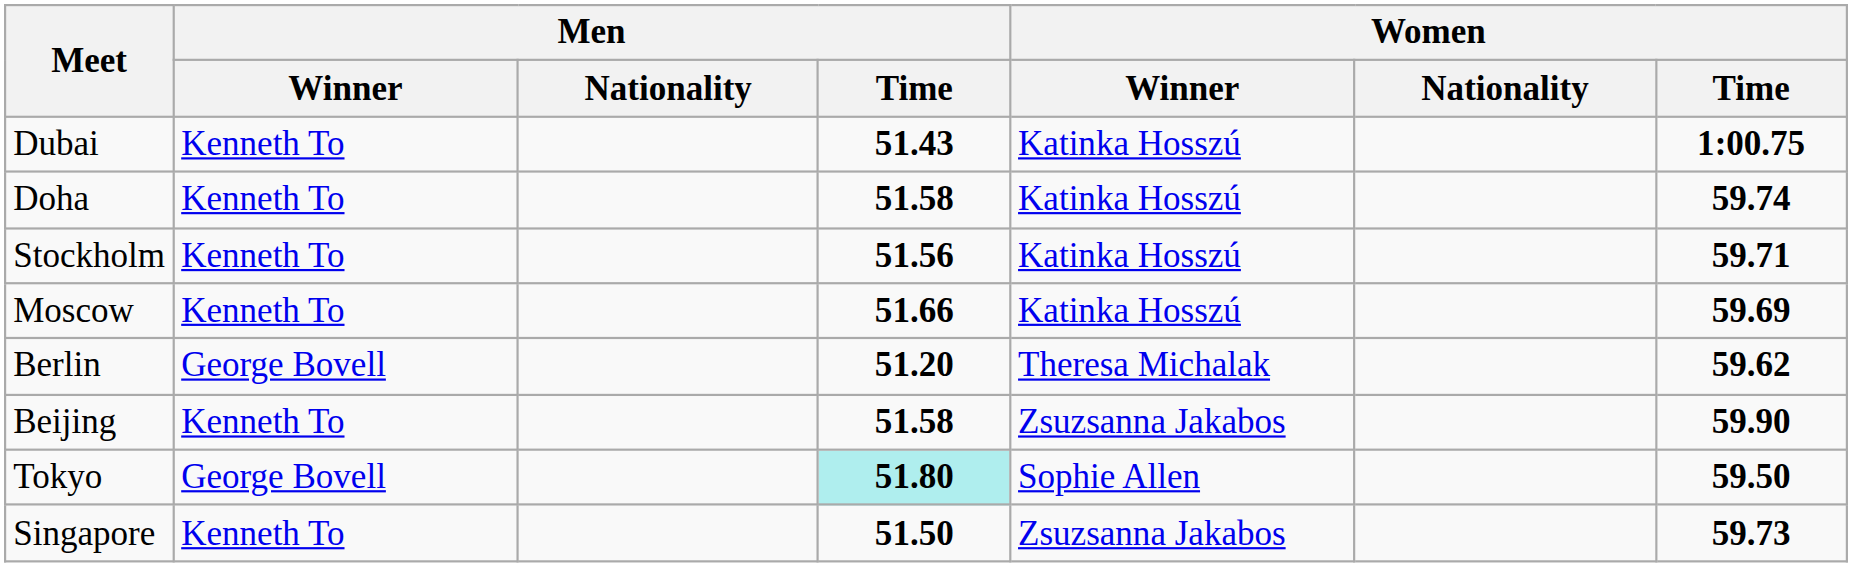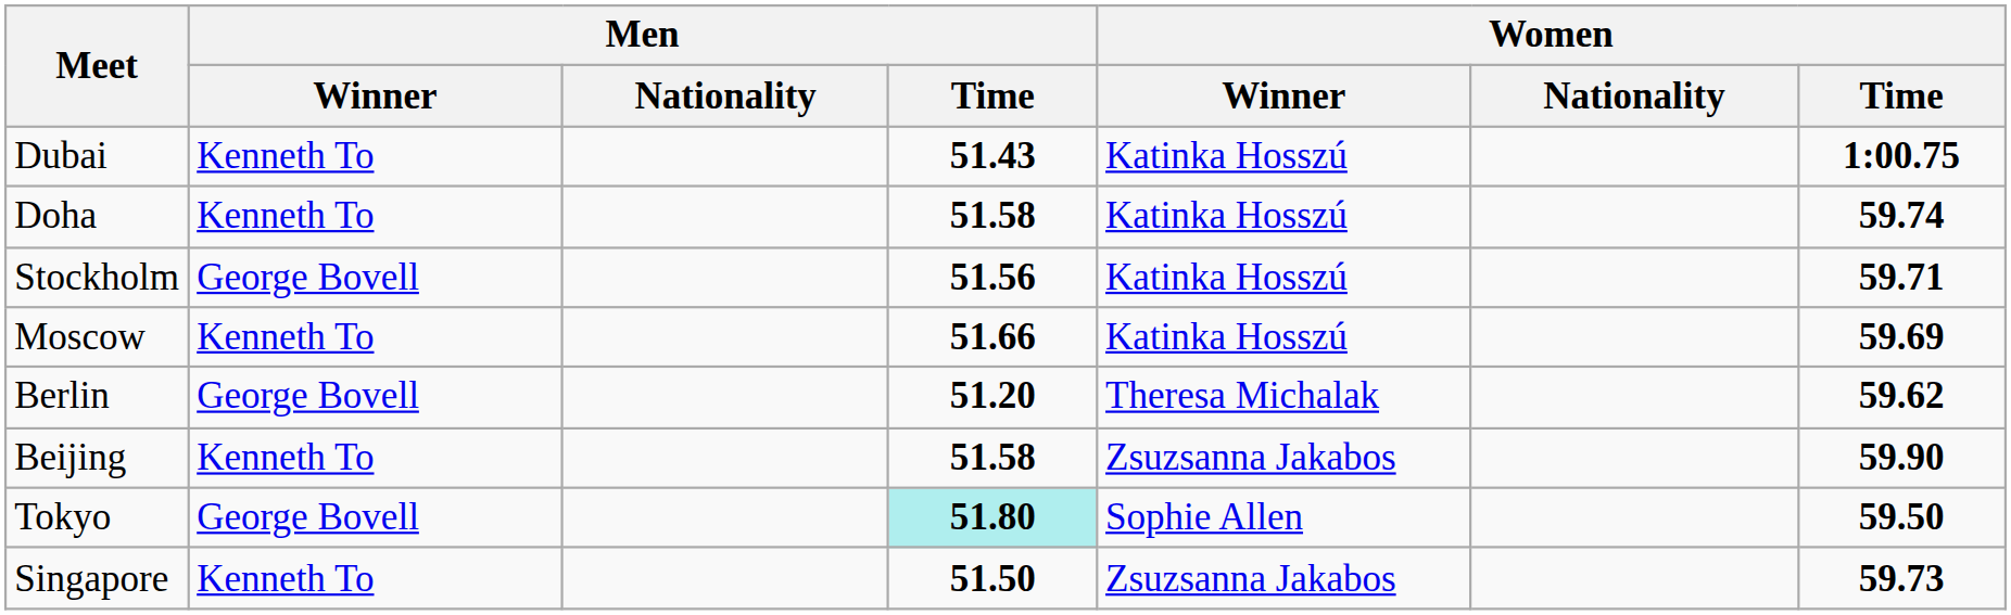Stockholm | Men / Winner: Kenneth To -> George Bovell
